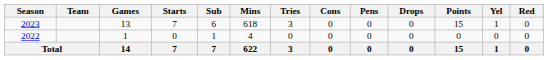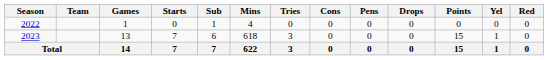rows swapped: 2022 <-> 2023
